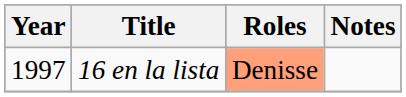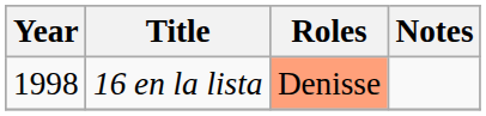16 en la lista | Year: 1997 -> 1998
